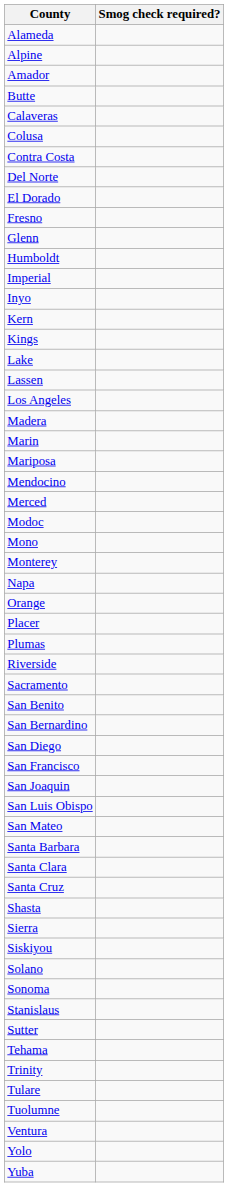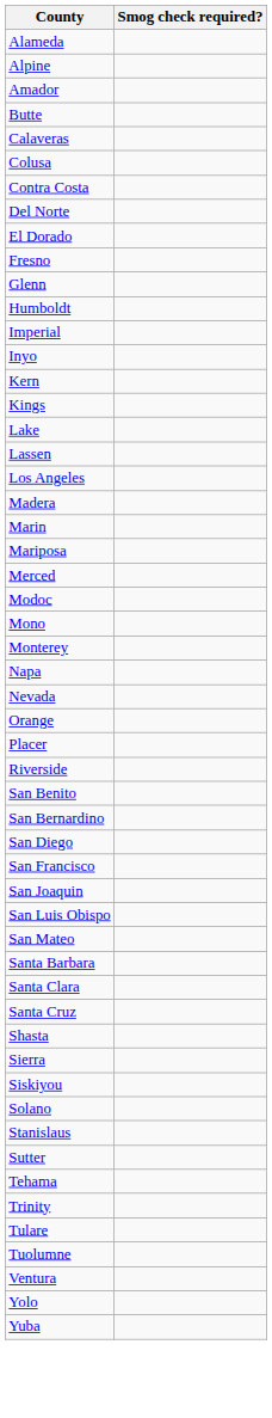- row: Mendocino
+ row: Nevada
- row: Plumas
- row: Sacramento
- row: Sonoma
